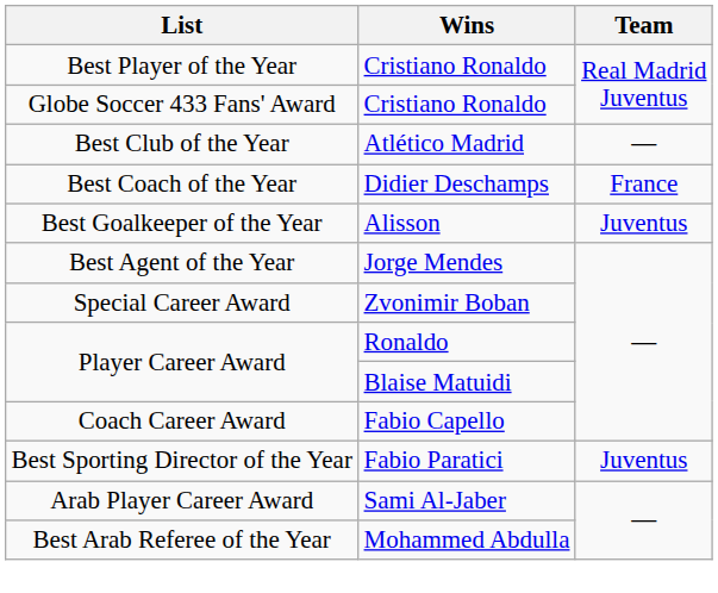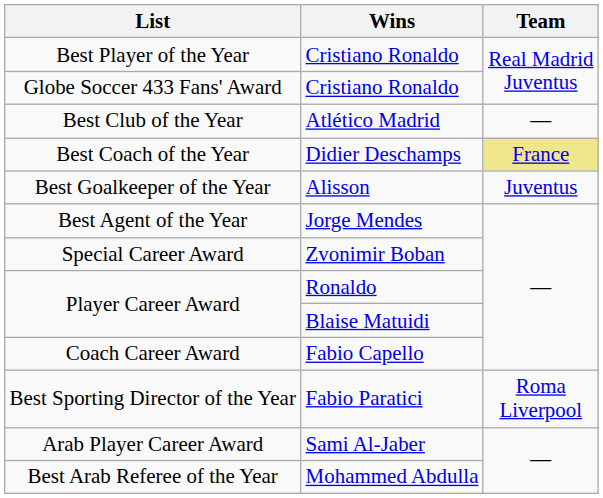Best Coach of the Year | Team: no background -> khaki background
Best Sporting Director of the Year | Team: Juventus -> Roma Liverpool
